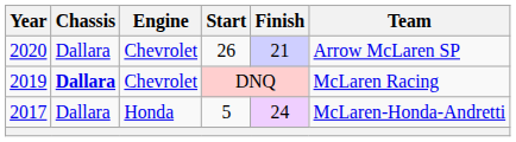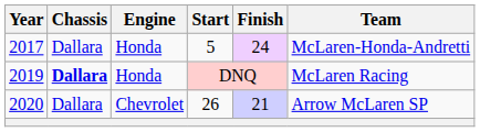rows swapped: 2017 <-> 2020
2019 | Engine: Chevrolet -> Honda
